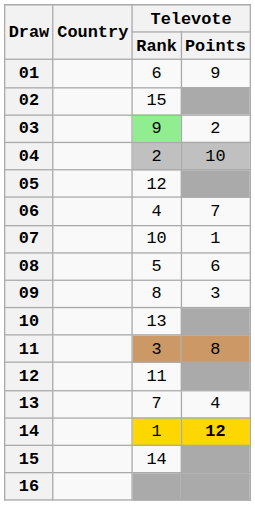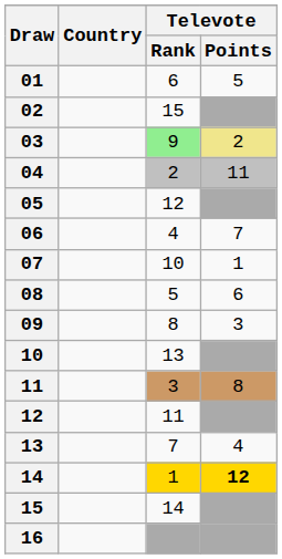01 | Televote / Points: 9 -> 5
03 | Televote / Points: no background -> khaki background
04 | Televote / Points: 10 -> 11
